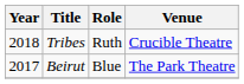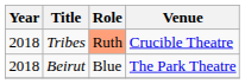Tribes | Role: no background -> lightsalmon background
Beirut | Year: 2017 -> 2018
